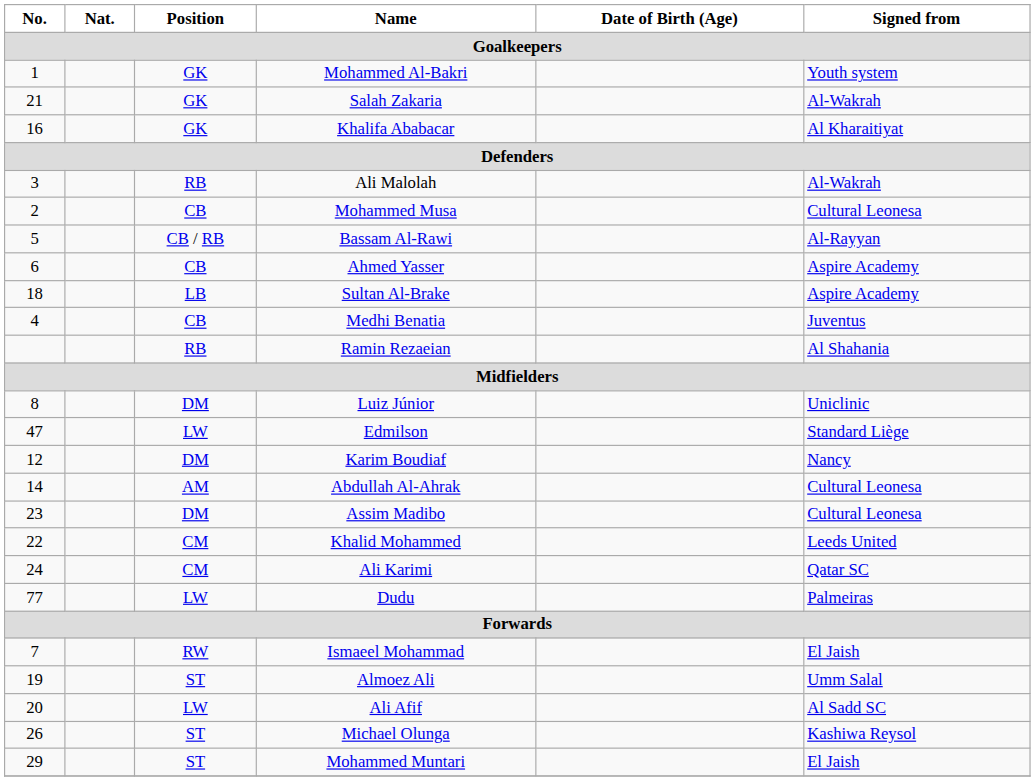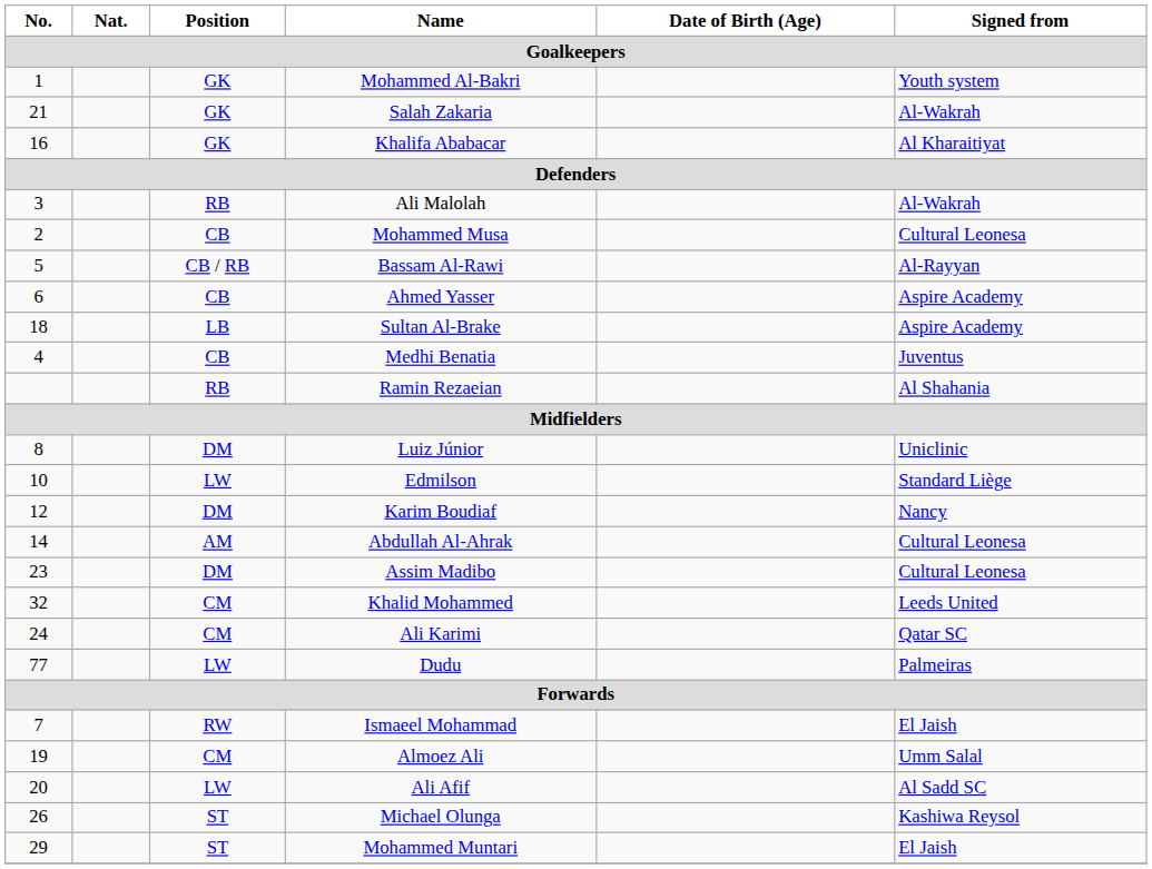Edmilson | No.: 47 -> 10
Khalid Mohammed | No.: 22 -> 32
Almoez Ali | Position: ST -> CM
